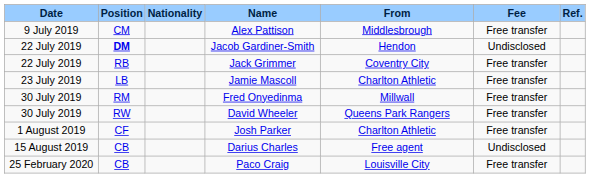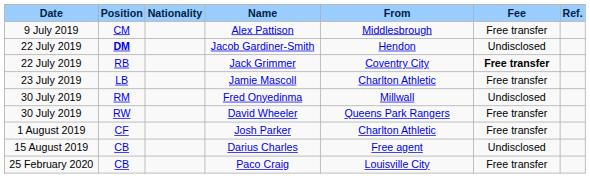Jack Grimmer | Fee: normal -> bold
Fred Onyedinma | Fee: Free transfer -> Undisclosed
